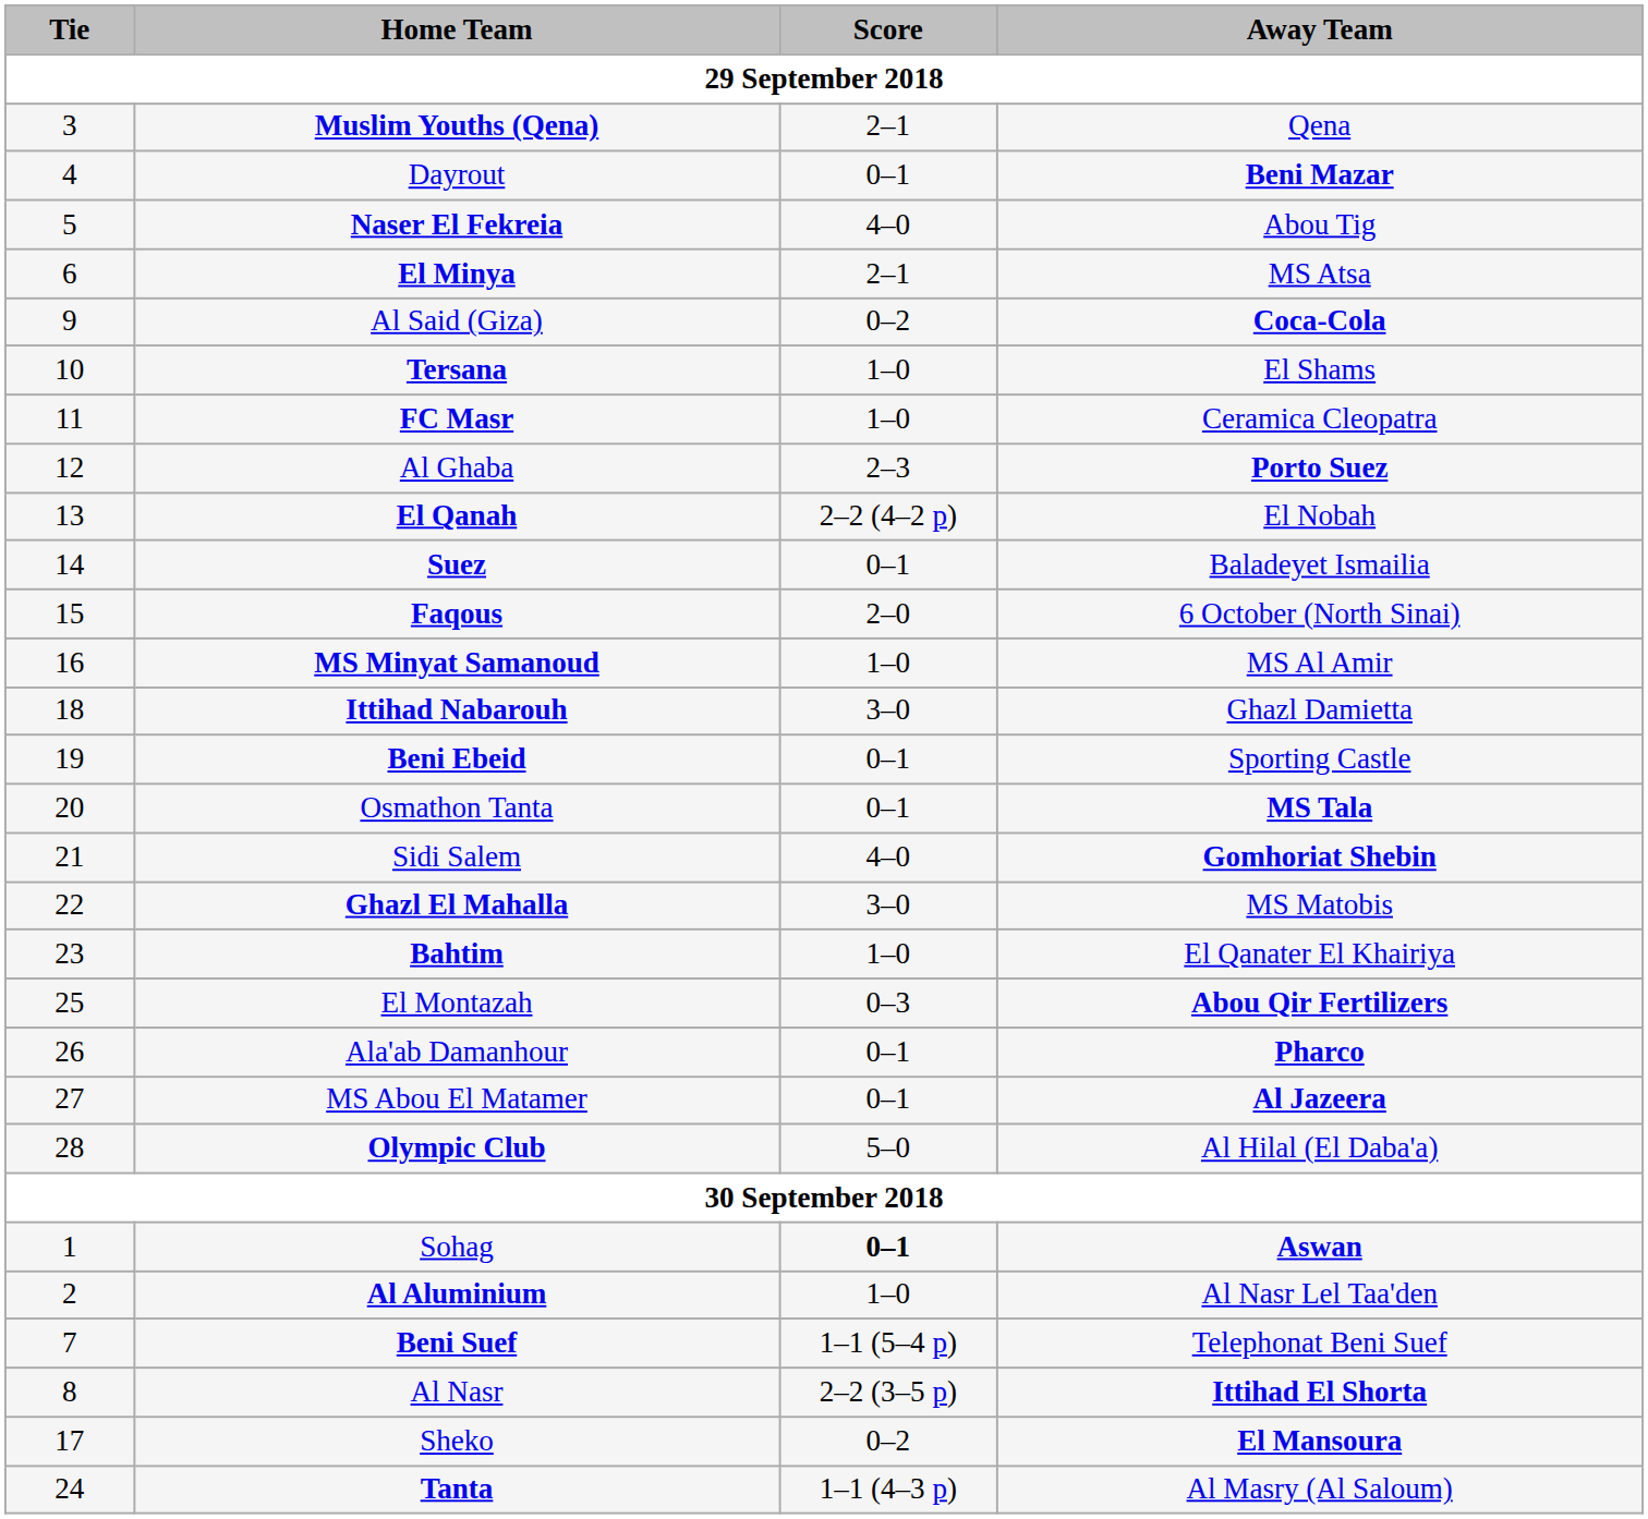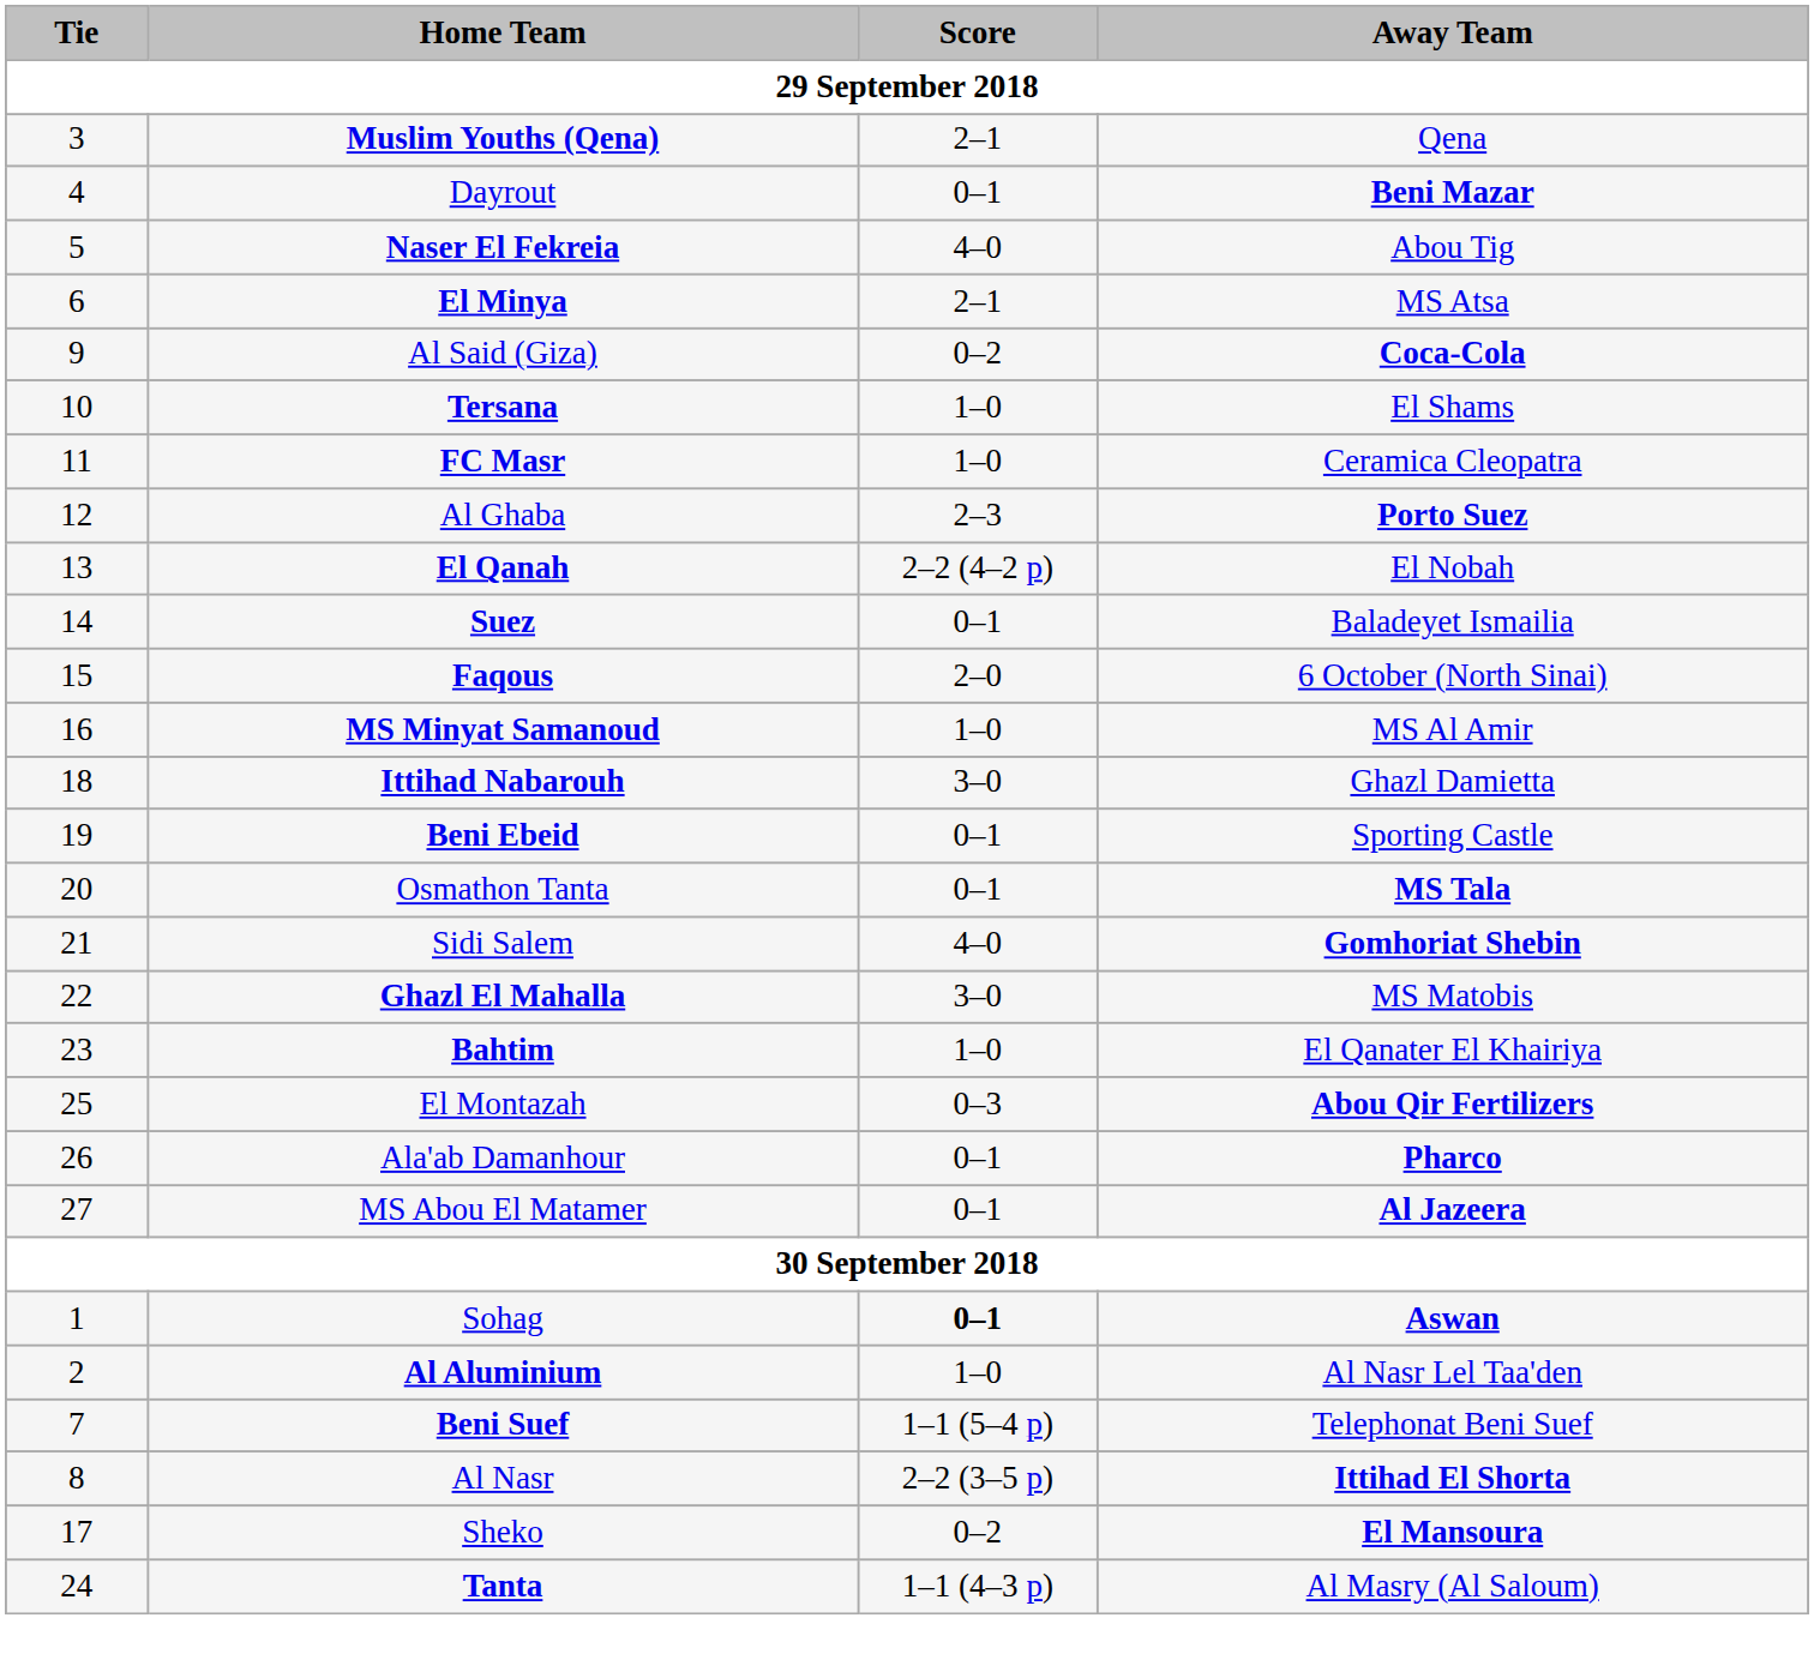- row: 28 | Olympic Club | 5–0 | Al Hilal (El Daba'a)
